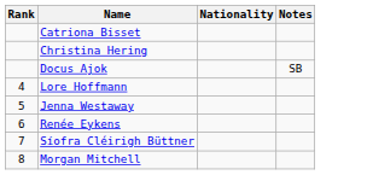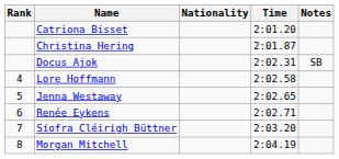+ column: Time | 2:01.20 | 2:01.87 | 2:02.31 | 2:02.58 | 2:02.65 | 2:02.71 | 2:03.20 | 2:04.19
